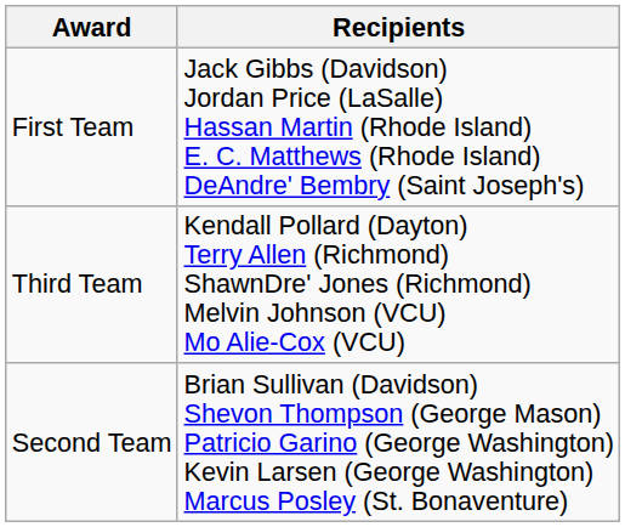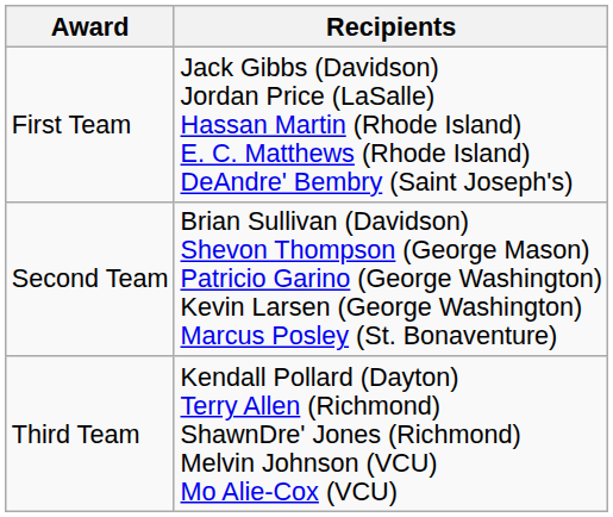rows swapped: Second Team <-> Third Team
